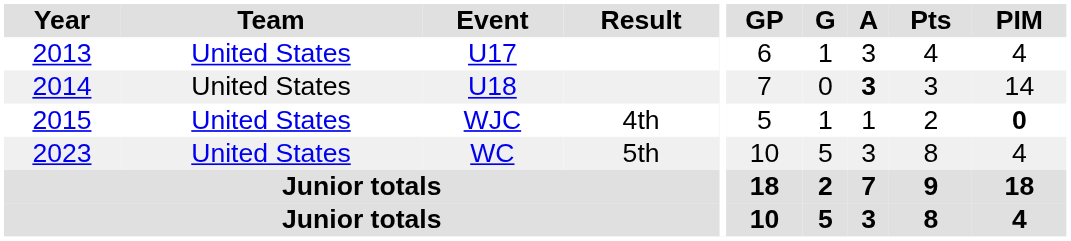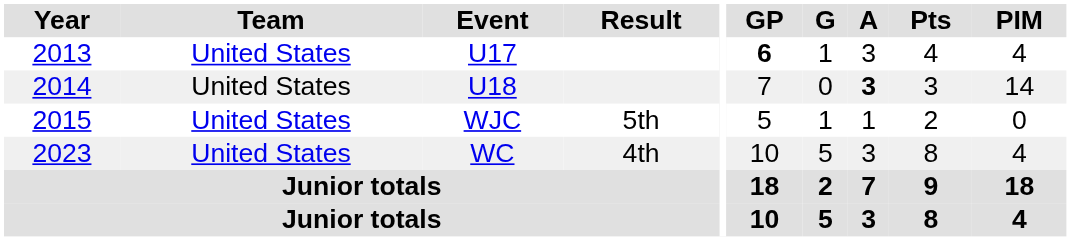U17 | GP: normal -> bold
WJC | Result: 4th -> 5th
WJC | PIM: bold -> normal
WC | Result: 5th -> 4th
